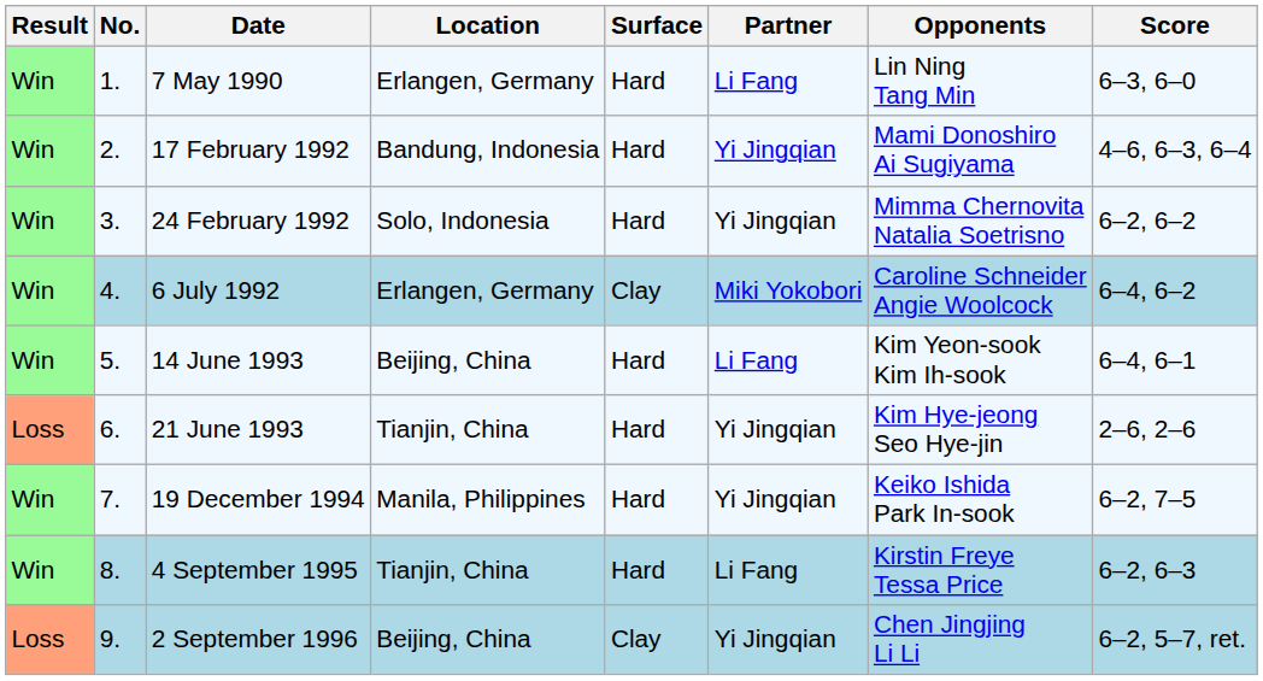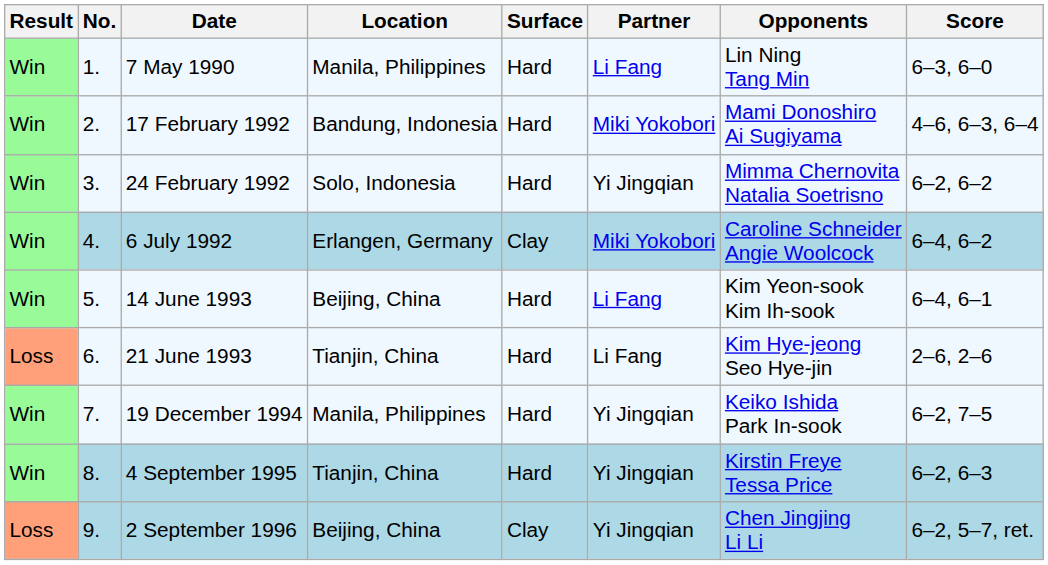7 May 1990 | Location: Erlangen, Germany -> Manila, Philippines
17 February 1992 | Partner: Yi Jingqian -> Miki Yokobori
21 June 1993 | Partner: Yi Jingqian -> Li Fang
4 September 1995 | Partner: Li Fang -> Yi Jingqian
